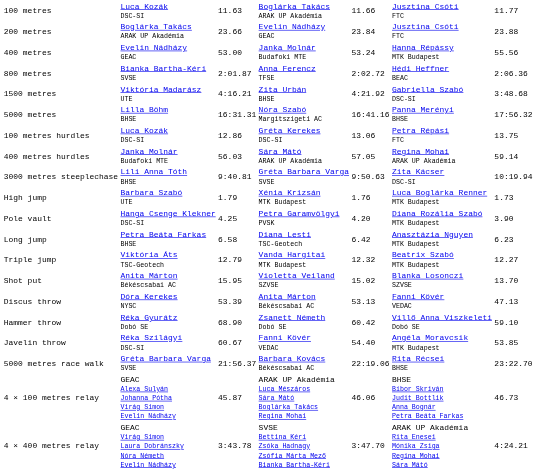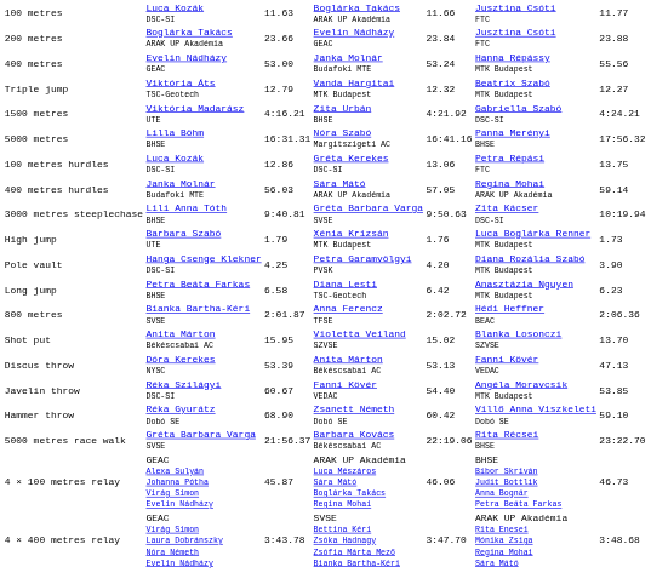rows swapped: 800 metres <-> Triple jump
1500 metres | column 7: 3:48.68 -> 4:24.21
rows swapped: Hammer throw <-> Javelin throw
4 × 400 metres relay | column 7: 4:24.21 -> 3:48.68
